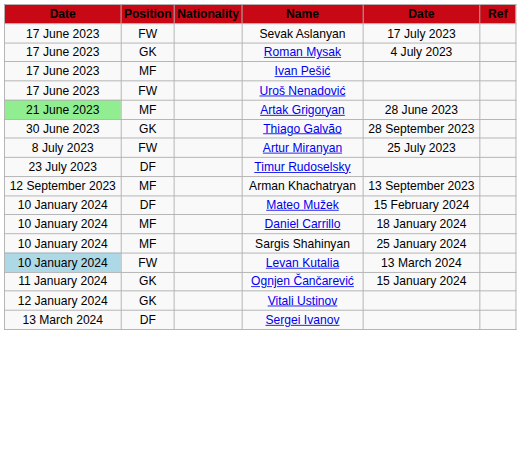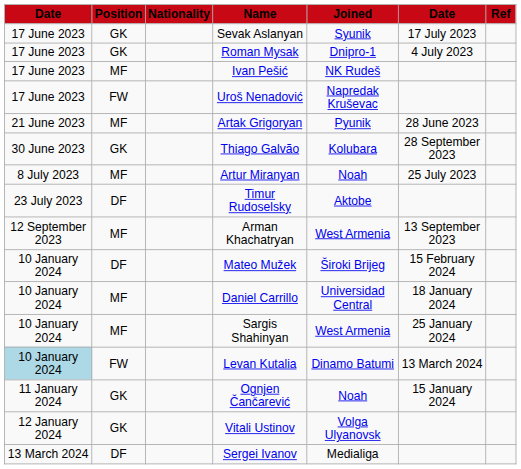+ column: Joined | Syunik | Dnipro-1 | NK Rudeš | Napredak Kruševac | Pyunik | Kolubara | Noah | Aktobe | West Armenia | Široki Brijeg | Universidad Central | West Armenia | Dinamo Batumi | Noah | Volga Ulyanovsk | Medialiga
Sevak Aslanyan | Position: FW -> GK
Artak Grigoryan | column 1: lightgreen background -> no background
Artur Miranyan | Position: FW -> MF
